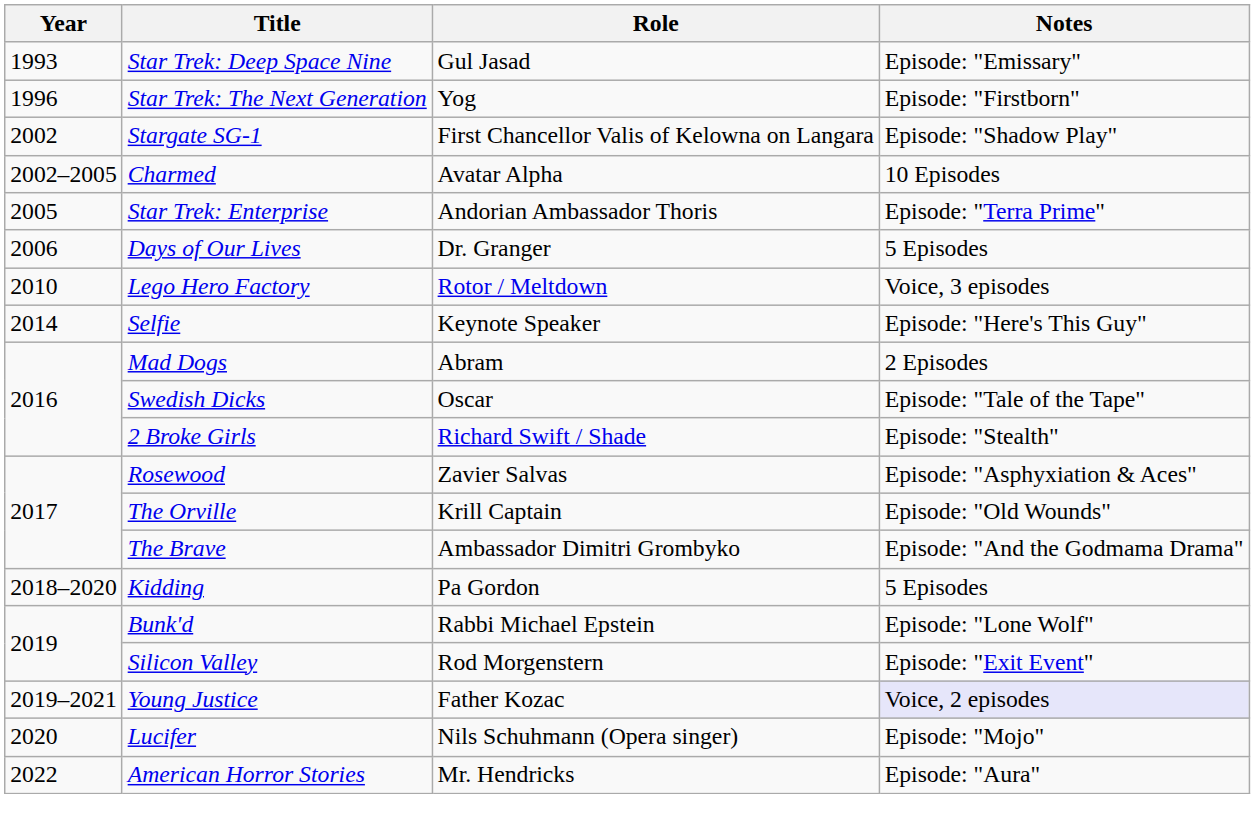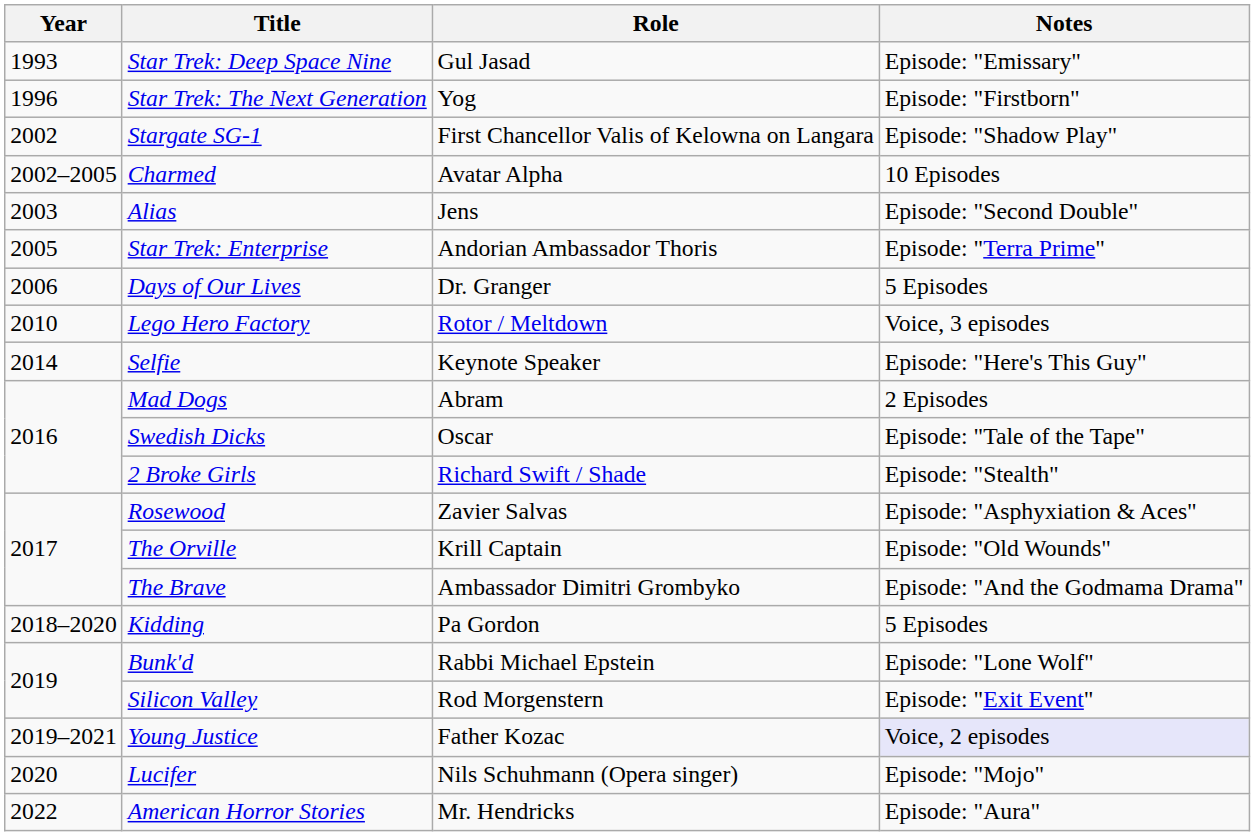+ row: 2003 | Alias | Jens | Episode: "Second Double"
